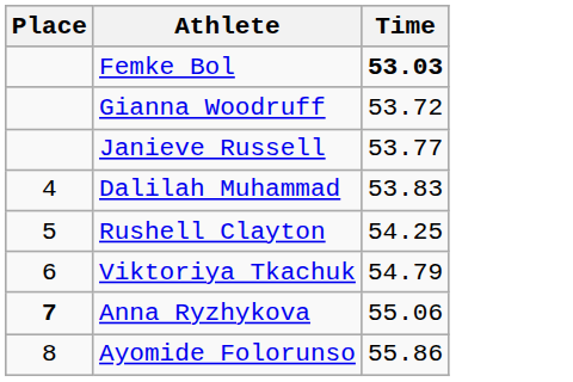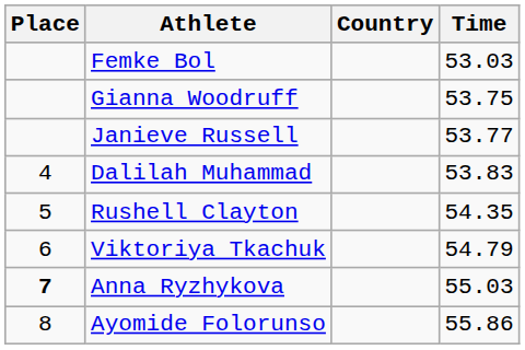+ column: Country
Femke Bol | Time: bold -> normal
Gianna Woodruff | Time: 53.72 -> 53.75
Rushell Clayton | Time: 54.25 -> 54.35
Anna Ryzhykova | Time: 55.06 -> 55.03
